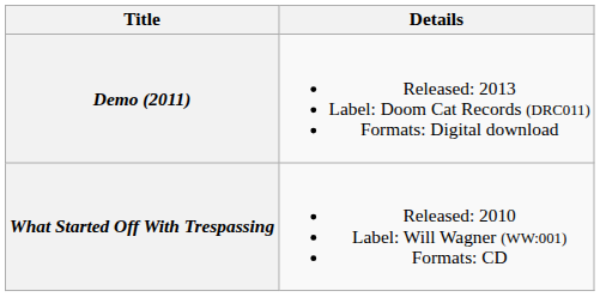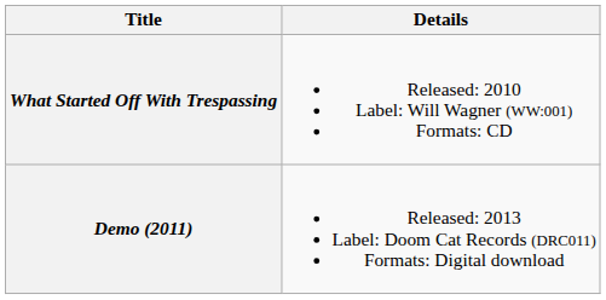rows swapped: What Started Off With Trespassing <-> Demo (2011)
